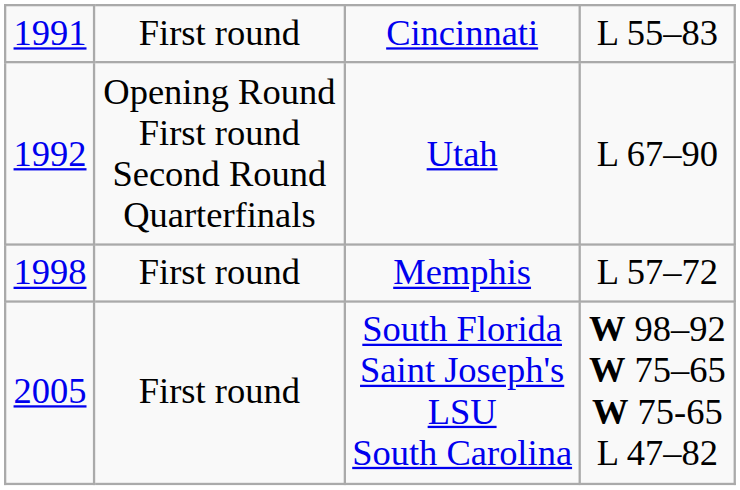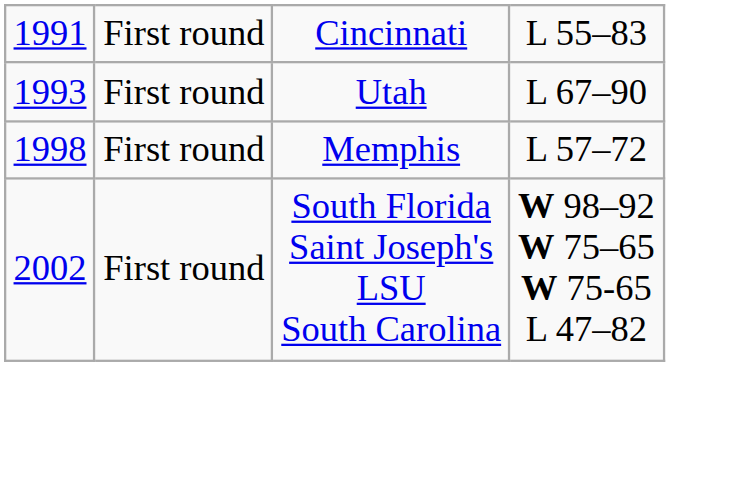Utah | column 1: 1992 -> 1993
Utah | column 2: Opening Round First round Second Round Quarterfinals -> First round
South Florida Saint Joseph's LSU South Carolina | column 1: 2005 -> 2002
